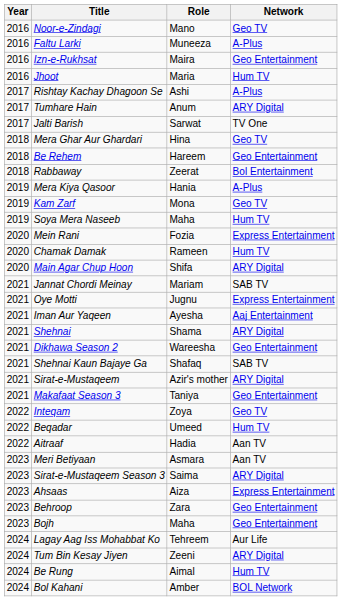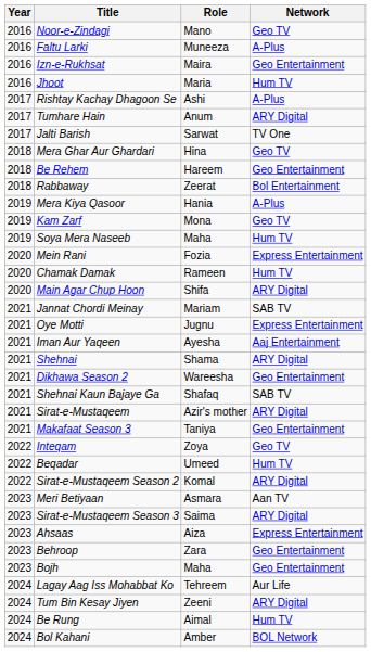+ row: 2022 | Sirat-e-Mustaqeem Season 2 | Komal | ARY Digital
- row: 2022 | Aitraaf | Hadia | Aan TV
